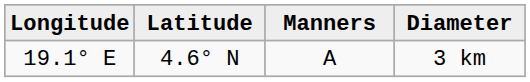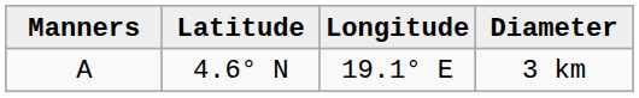columns swapped: Manners <-> Longitude
